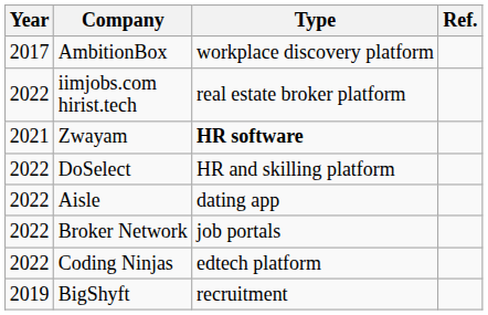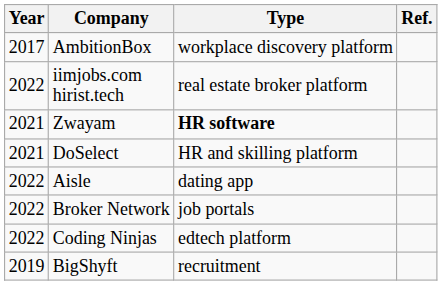DoSelect | Year: 2022 -> 2021
